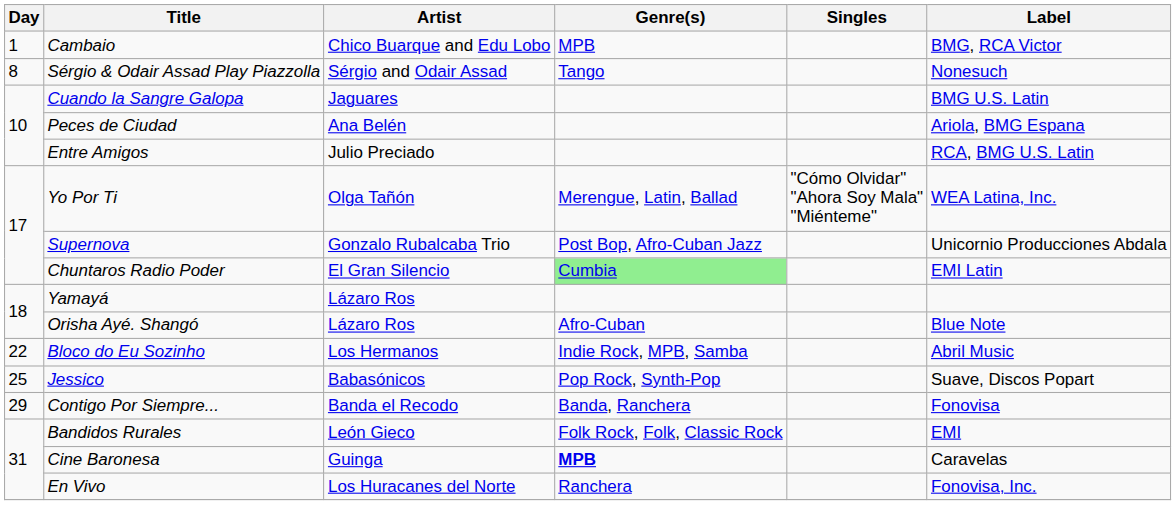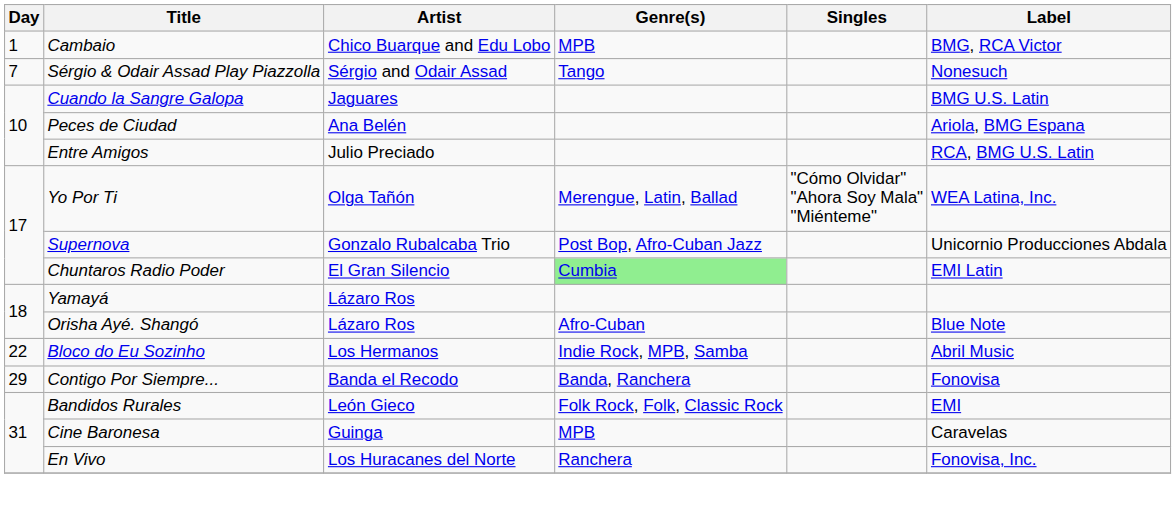Sérgio & Odair Assad Play Piazzolla | Day: 8 -> 7
- row: 25 | Jessico | Babasónicos | Pop Rock, Synth-Pop | Suave, Discos Popart
Cine Baronesa | Genre(s): bold -> normal
